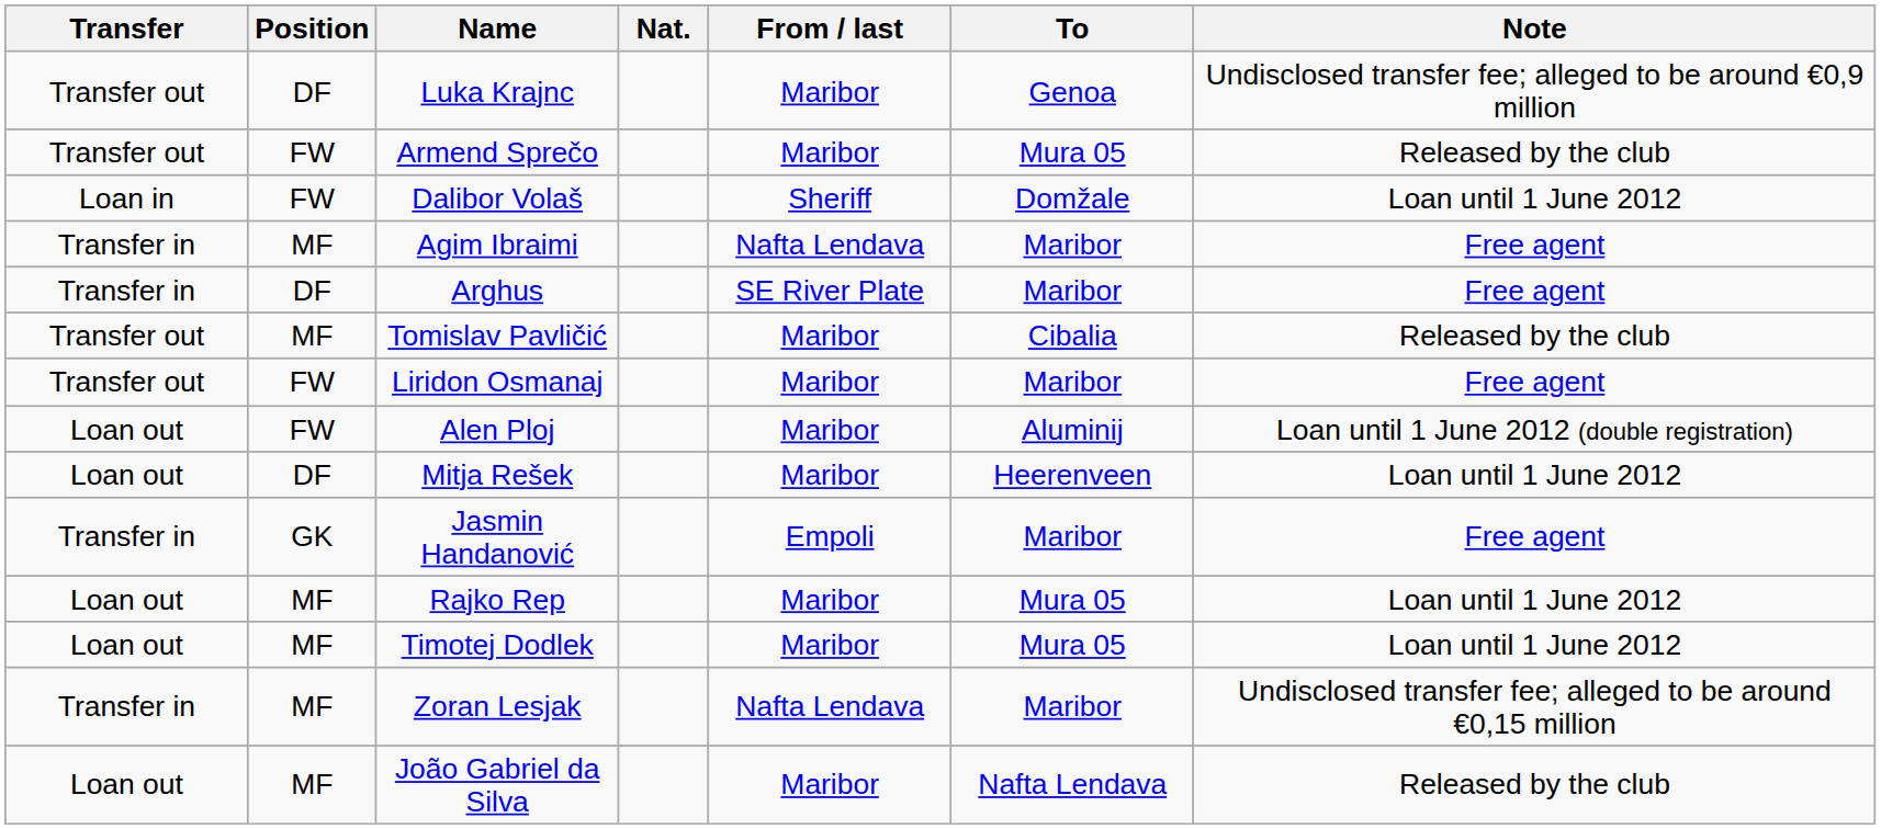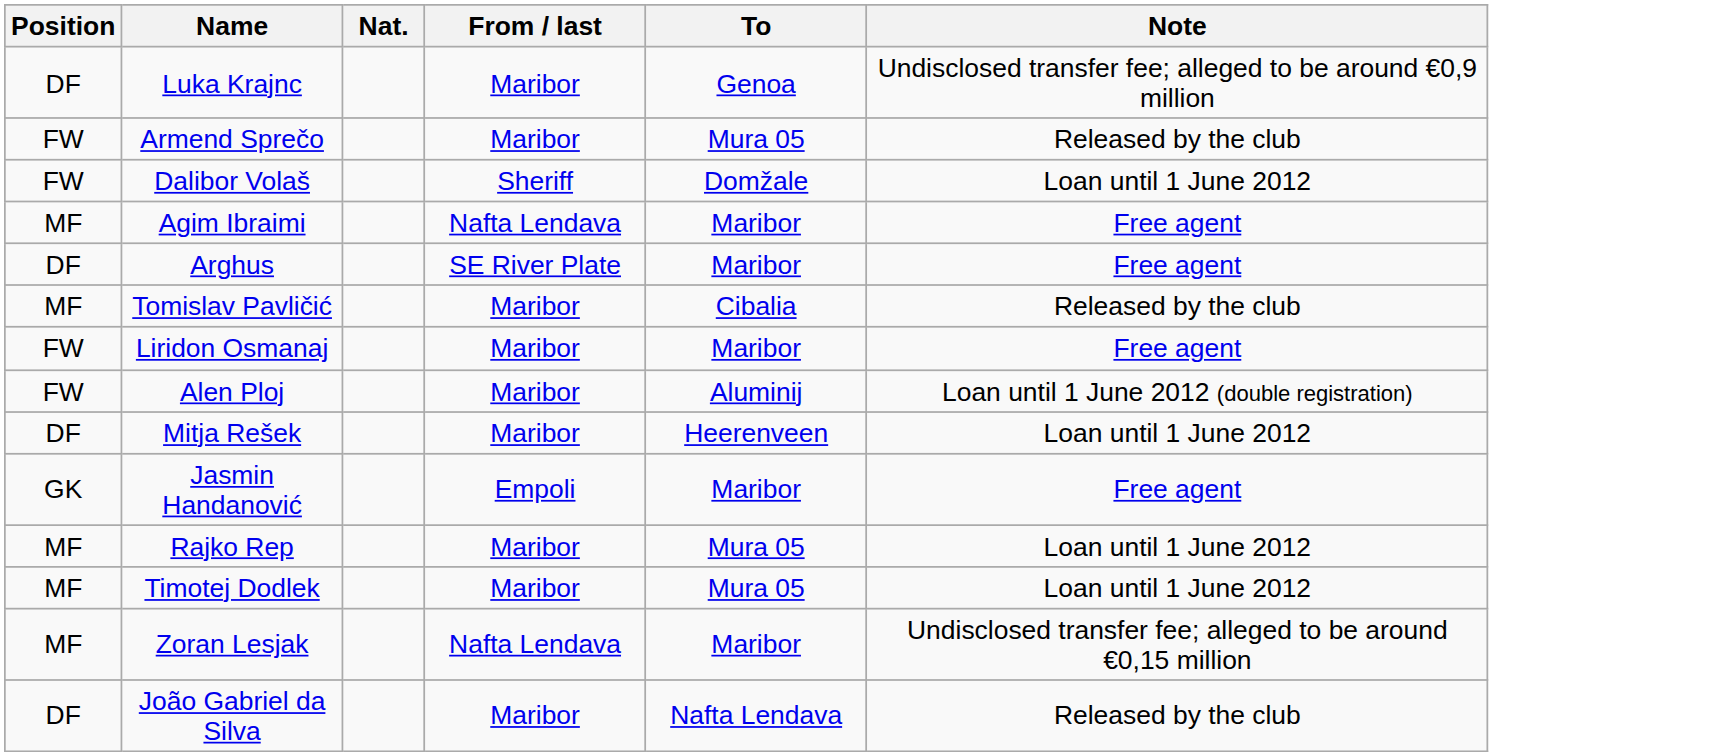- column: Transfer | Transfer out | Transfer out | Loan in | Transfer in | Transfer in | Transfer out | Transfer out | Loan out | Loan out | Transfer in | Loan out | Loan out | Transfer in | Loan out
João Gabriel da Silva | Position: MF -> DF
